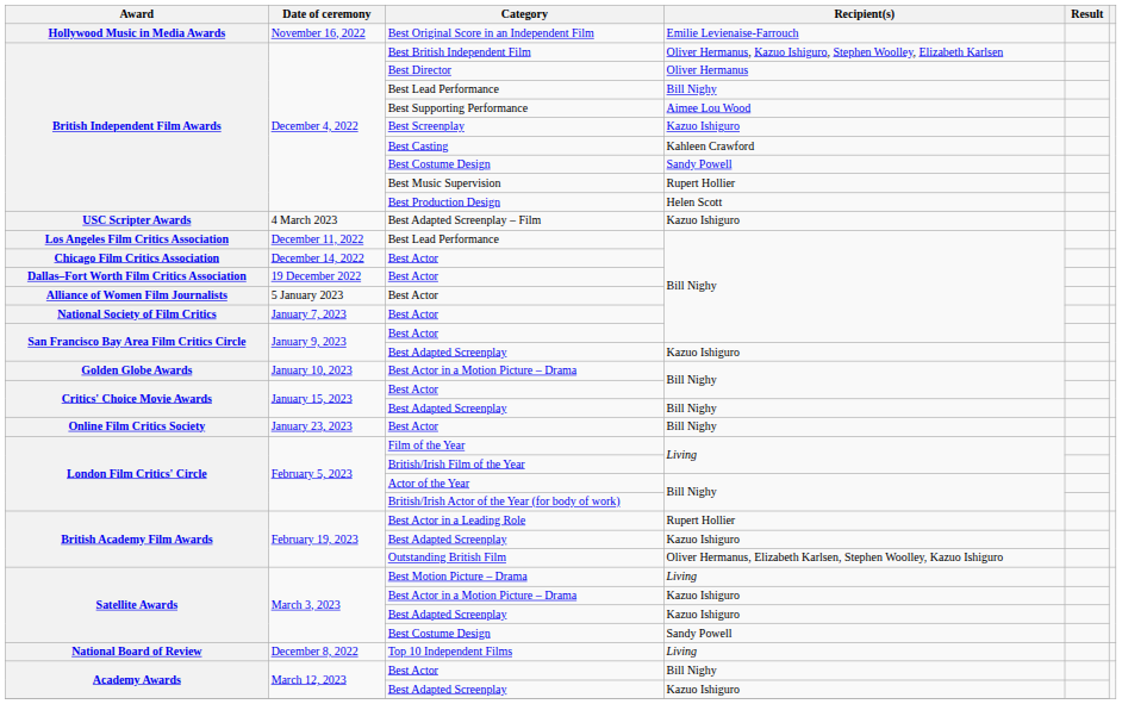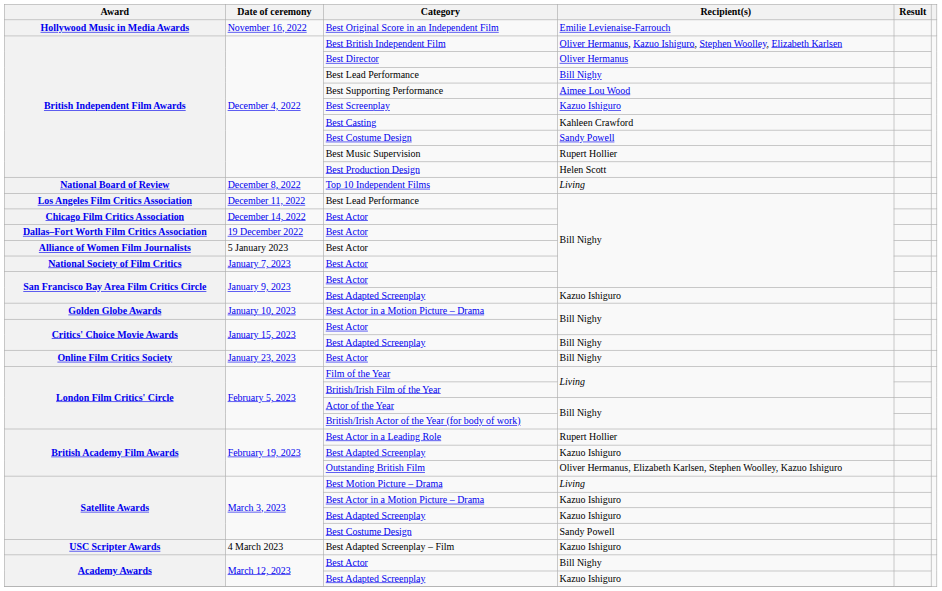rows swapped: Top 10 Independent Films <-> Best Adapted Screenplay – Film
